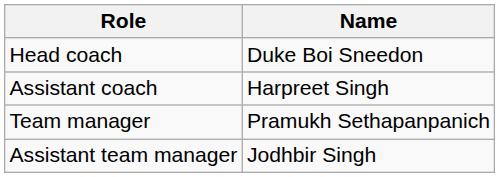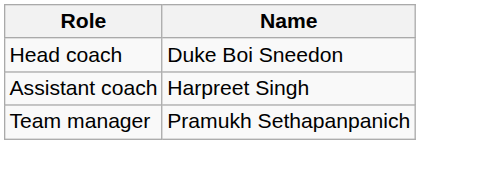- row: Assistant team manager | Jodhbir Singh
